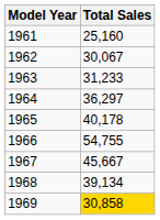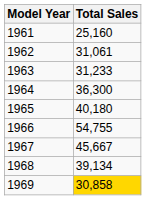1962 | Total Sales: 30,067 -> 31,061
1964 | Total Sales: 36,297 -> 36,300
1965 | Total Sales: 40,178 -> 40,180
